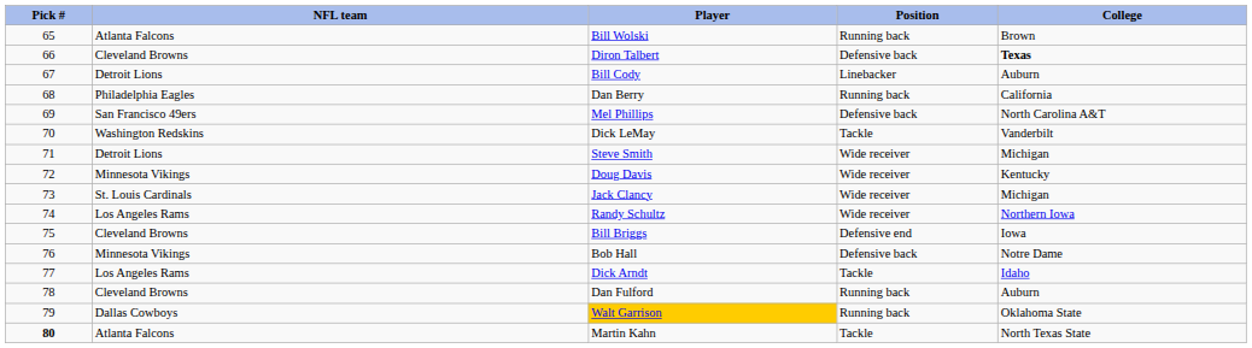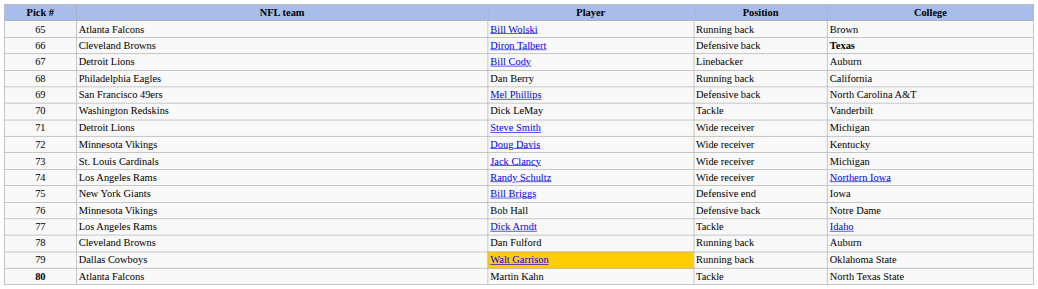Bill Briggs | NFL team: Cleveland Browns -> New York Giants
